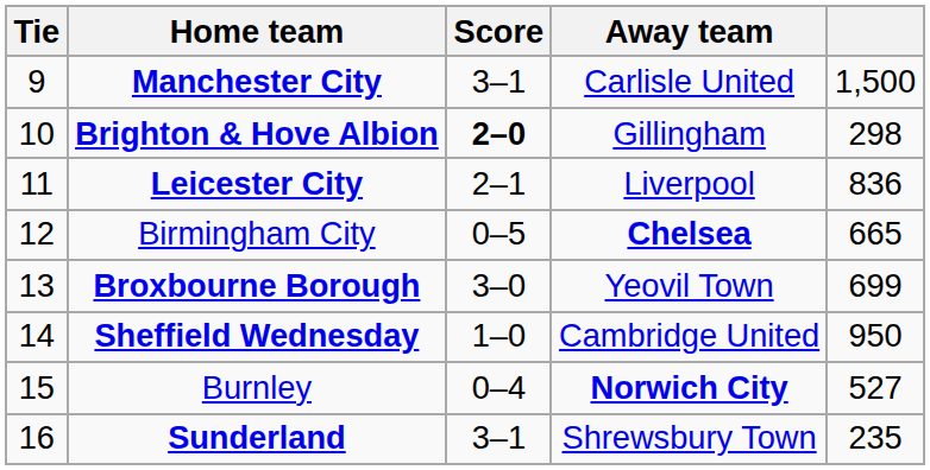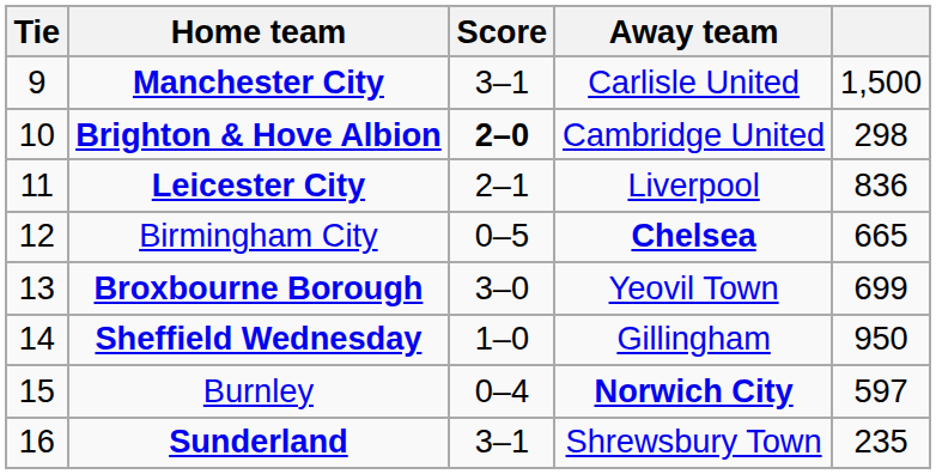Brighton & Hove Albion | Away team: Gillingham -> Cambridge United
Sheffield Wednesday | Away team: Cambridge United -> Gillingham
Burnley | column 5: 527 -> 597
